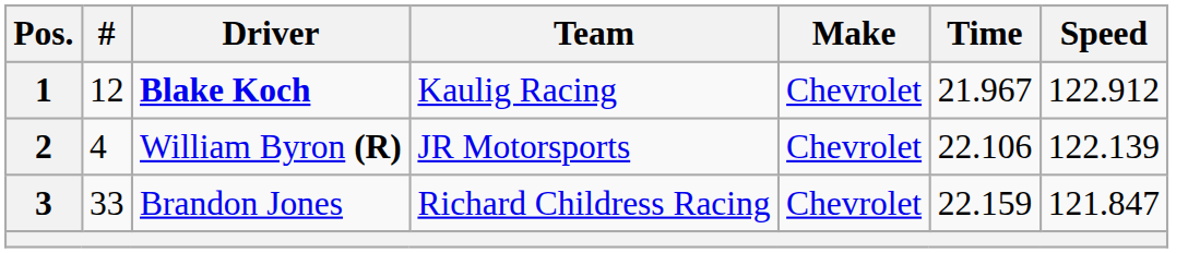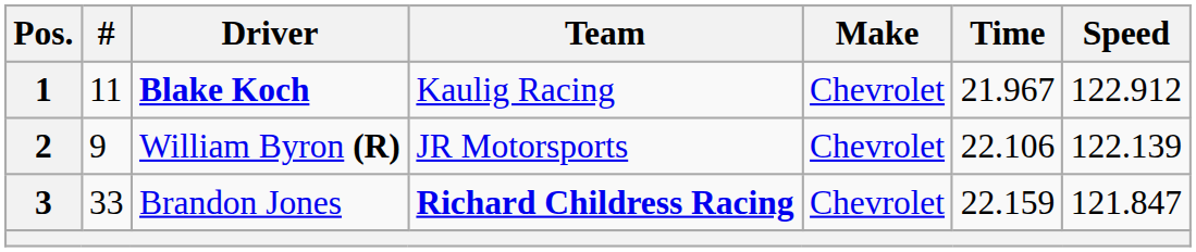1 | #: 12 -> 11
2 | #: 4 -> 9
3 | Team: normal -> bold
